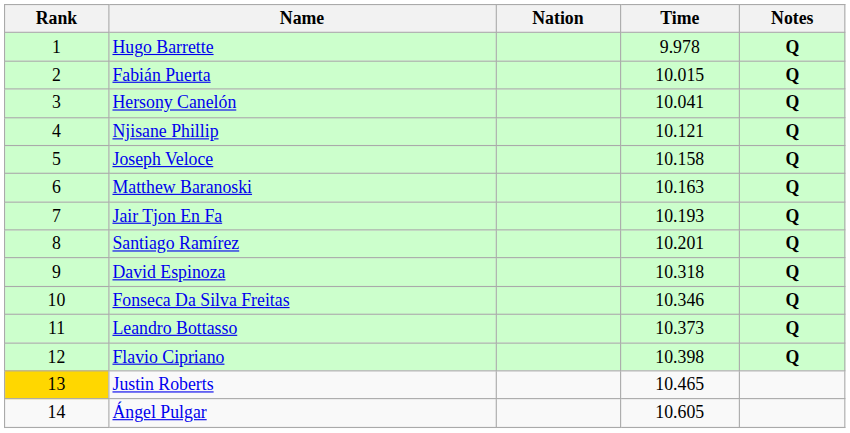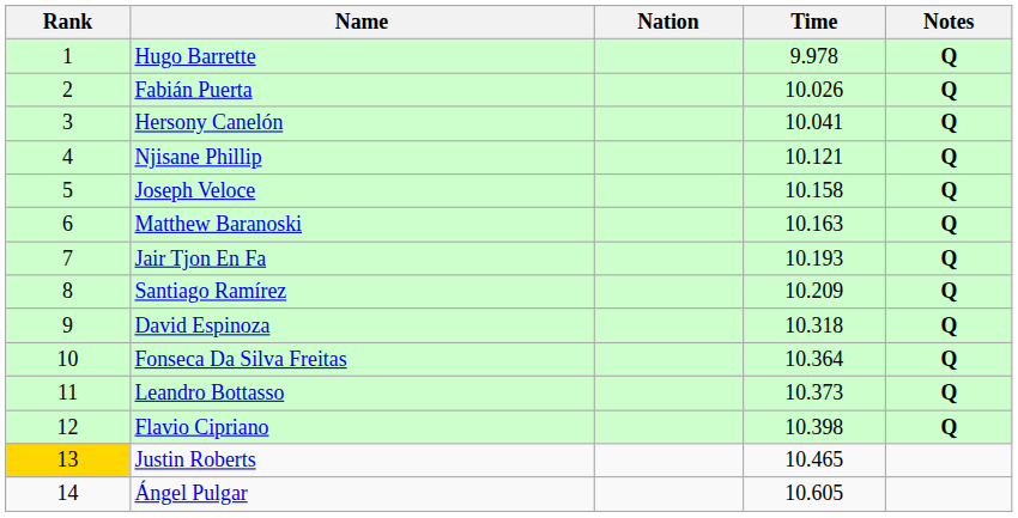Fabián Puerta | Time: 10.015 -> 10.026
Santiago Ramírez | Time: 10.201 -> 10.209
Fonseca Da Silva Freitas | Time: 10.346 -> 10.364
